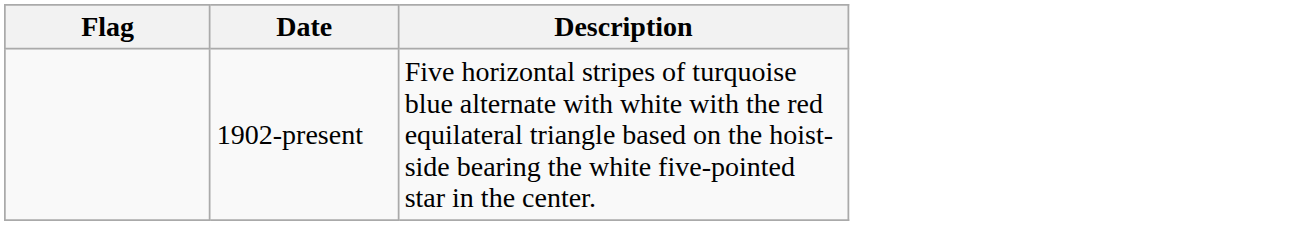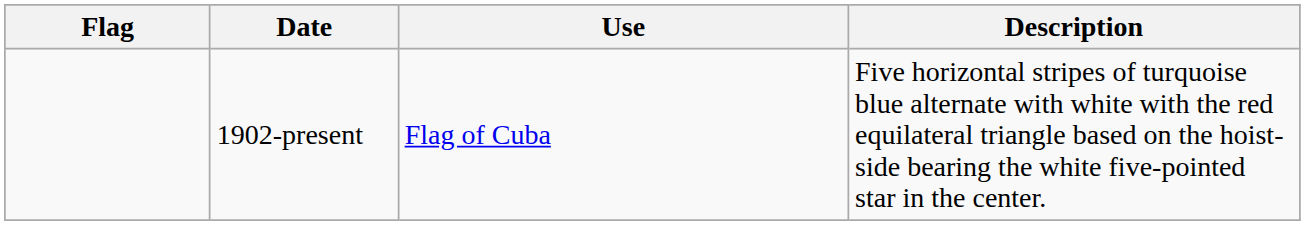+ column: Use | Flag of Cuba
